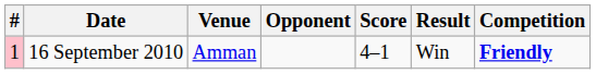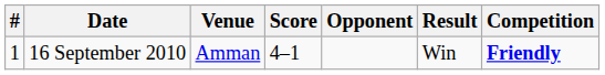columns swapped: Opponent <-> Score
16 September 2010 | #: pink background -> no background
